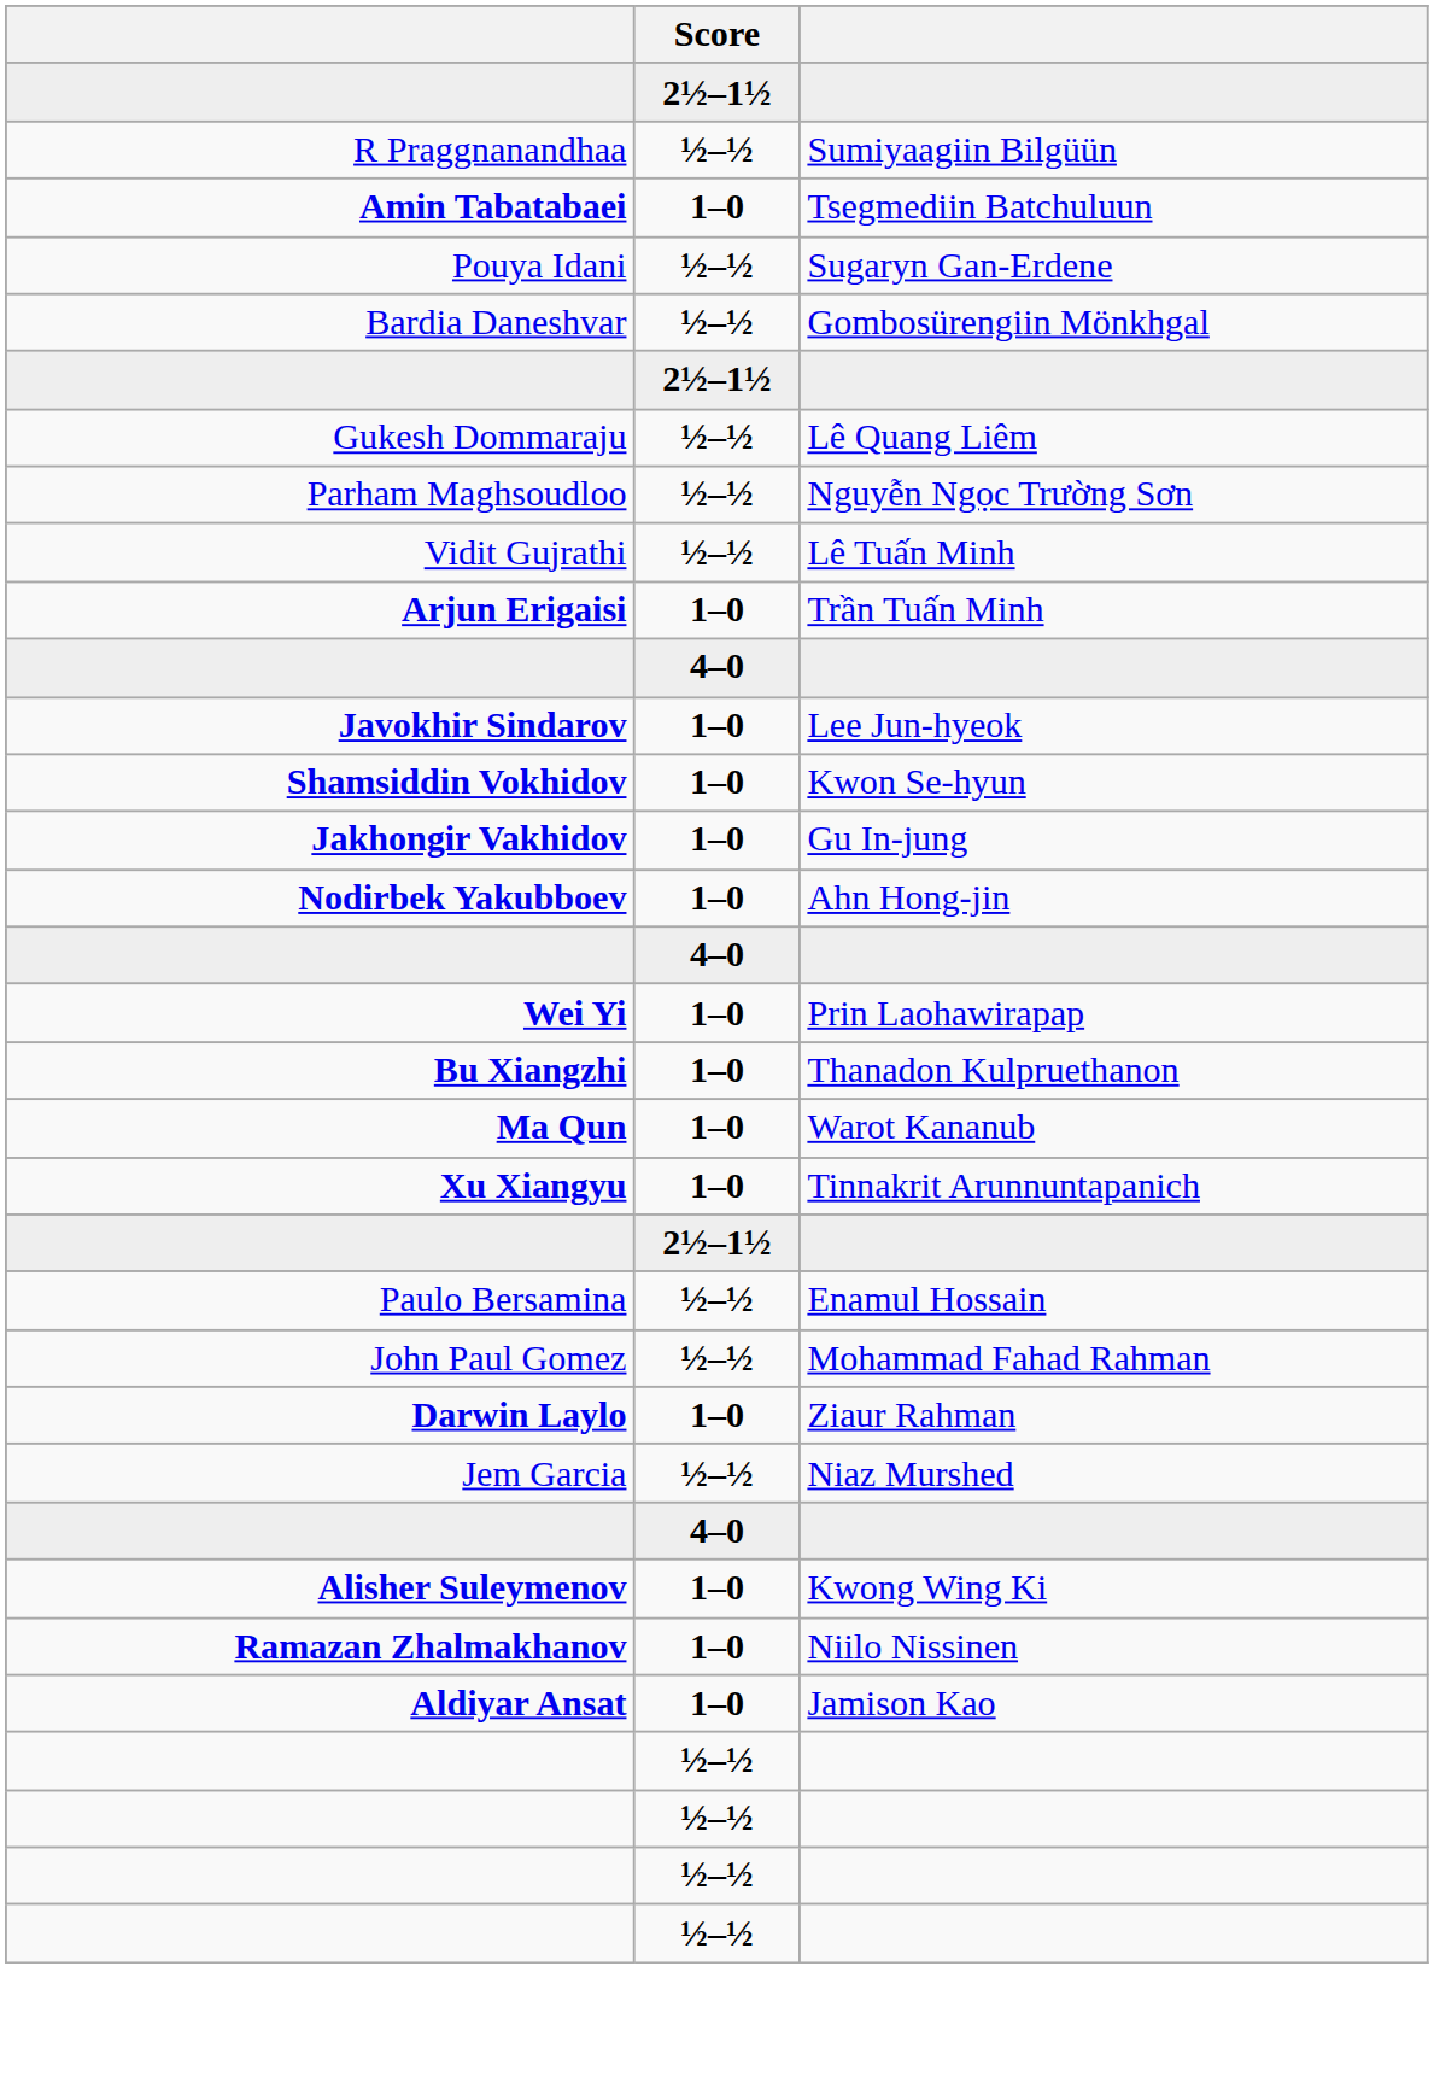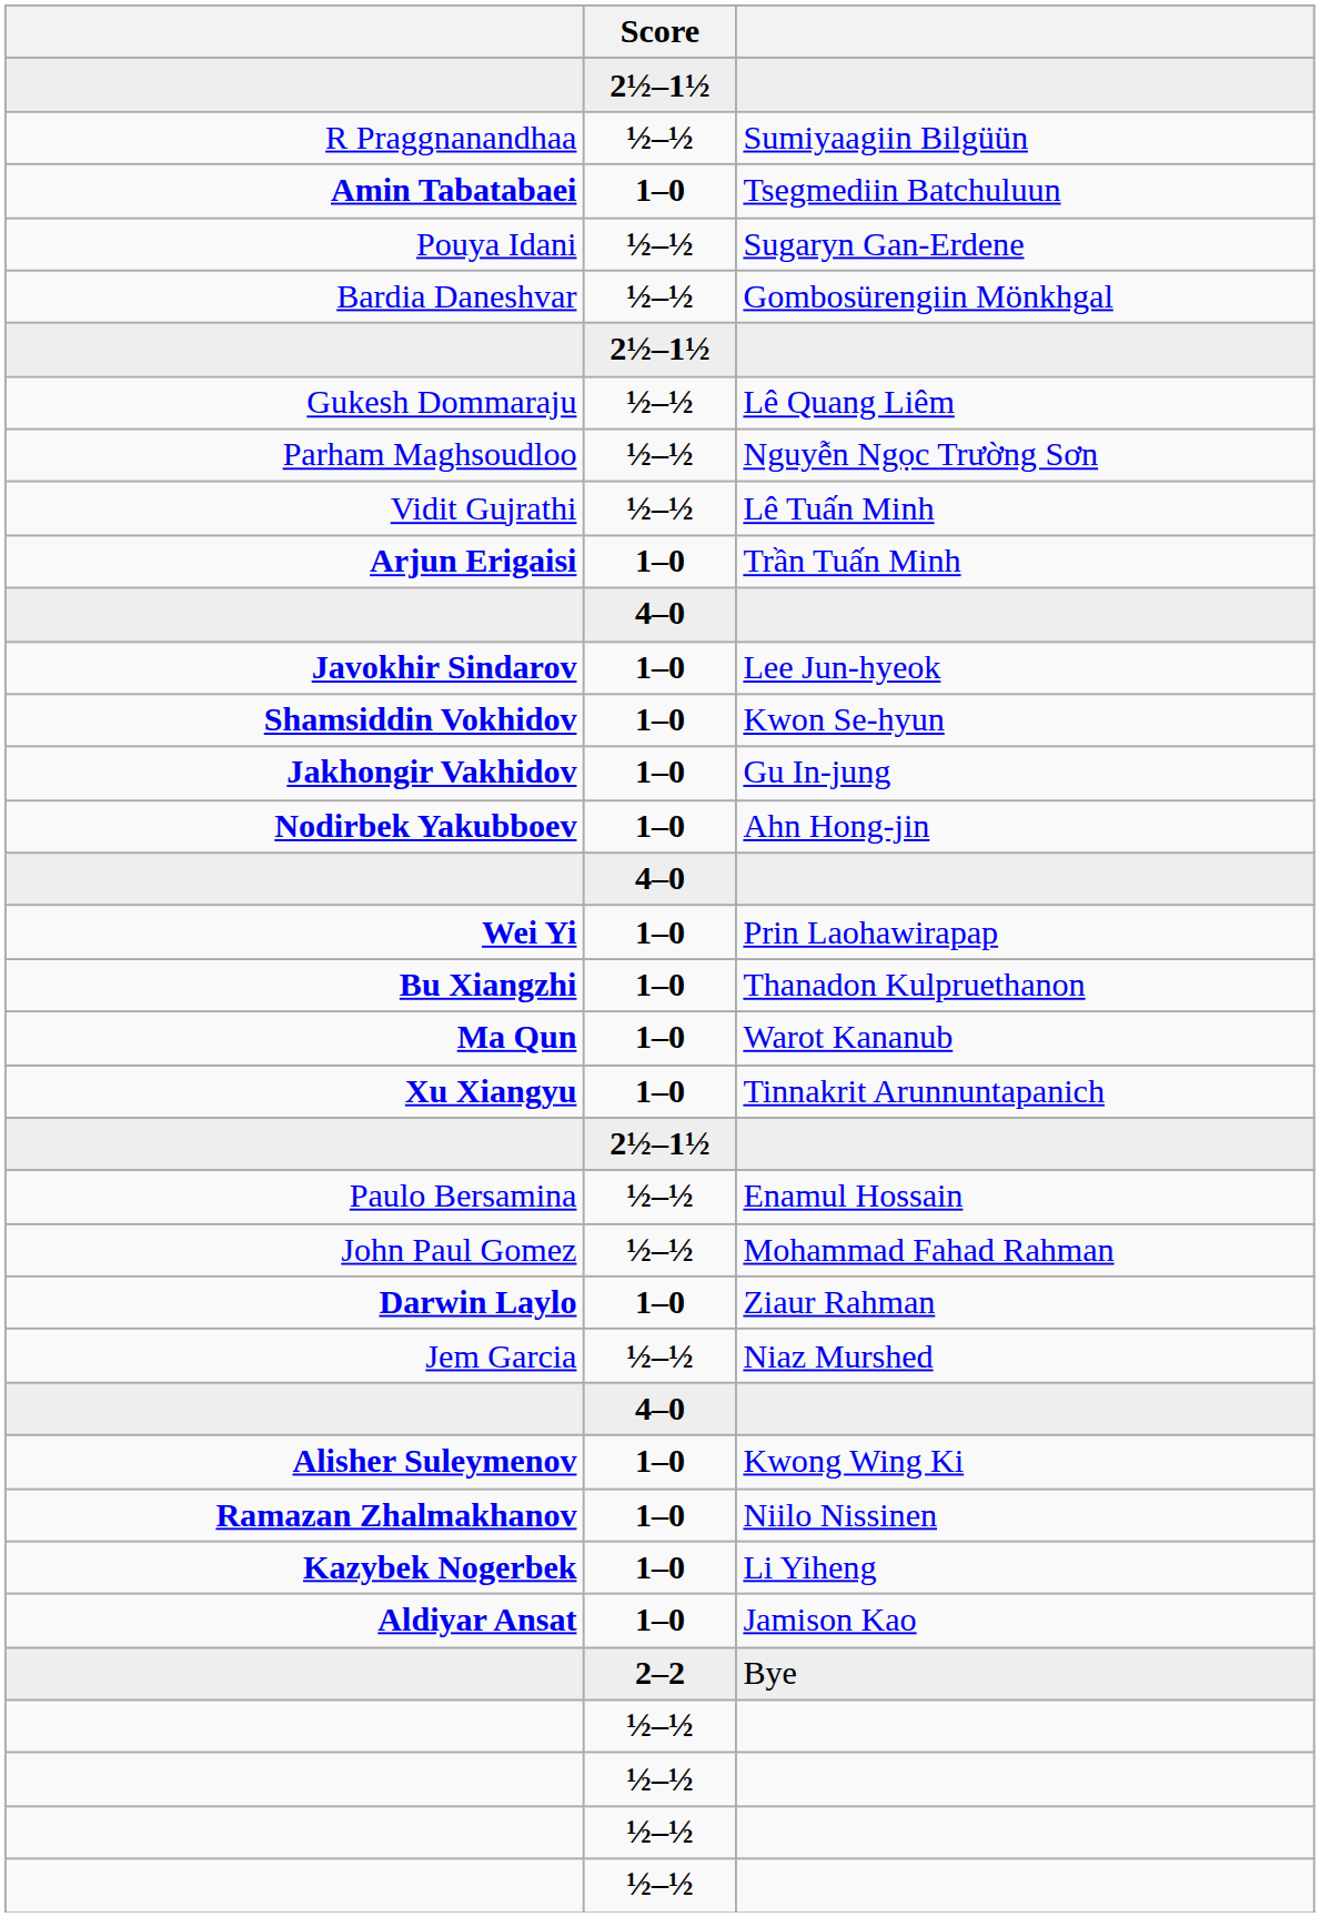+ row: Kazybek Nogerbek | 1–0 | Li Yiheng
+ row: 2–2 | Bye
